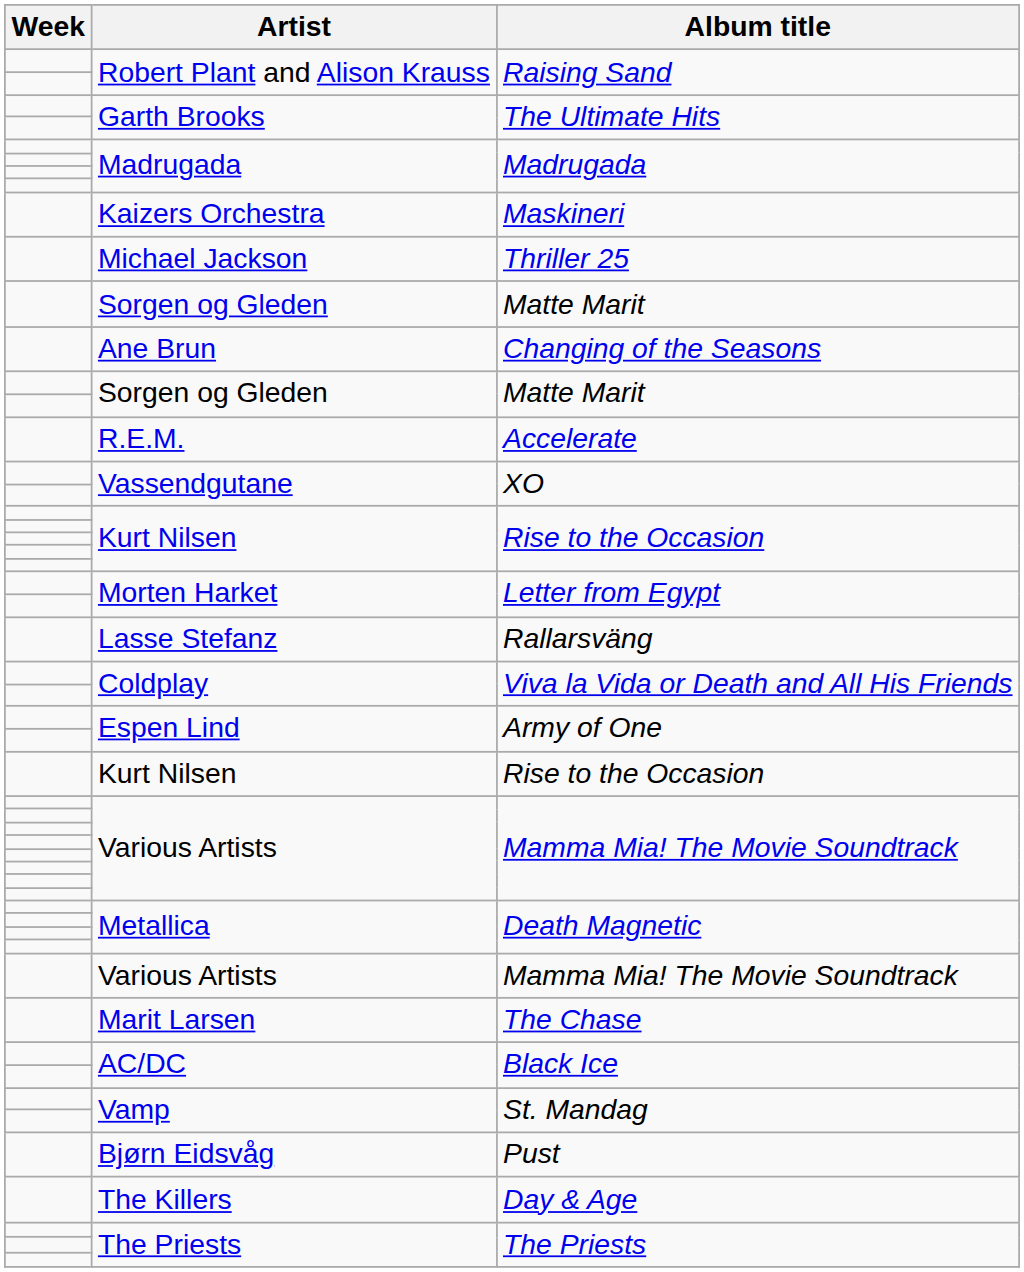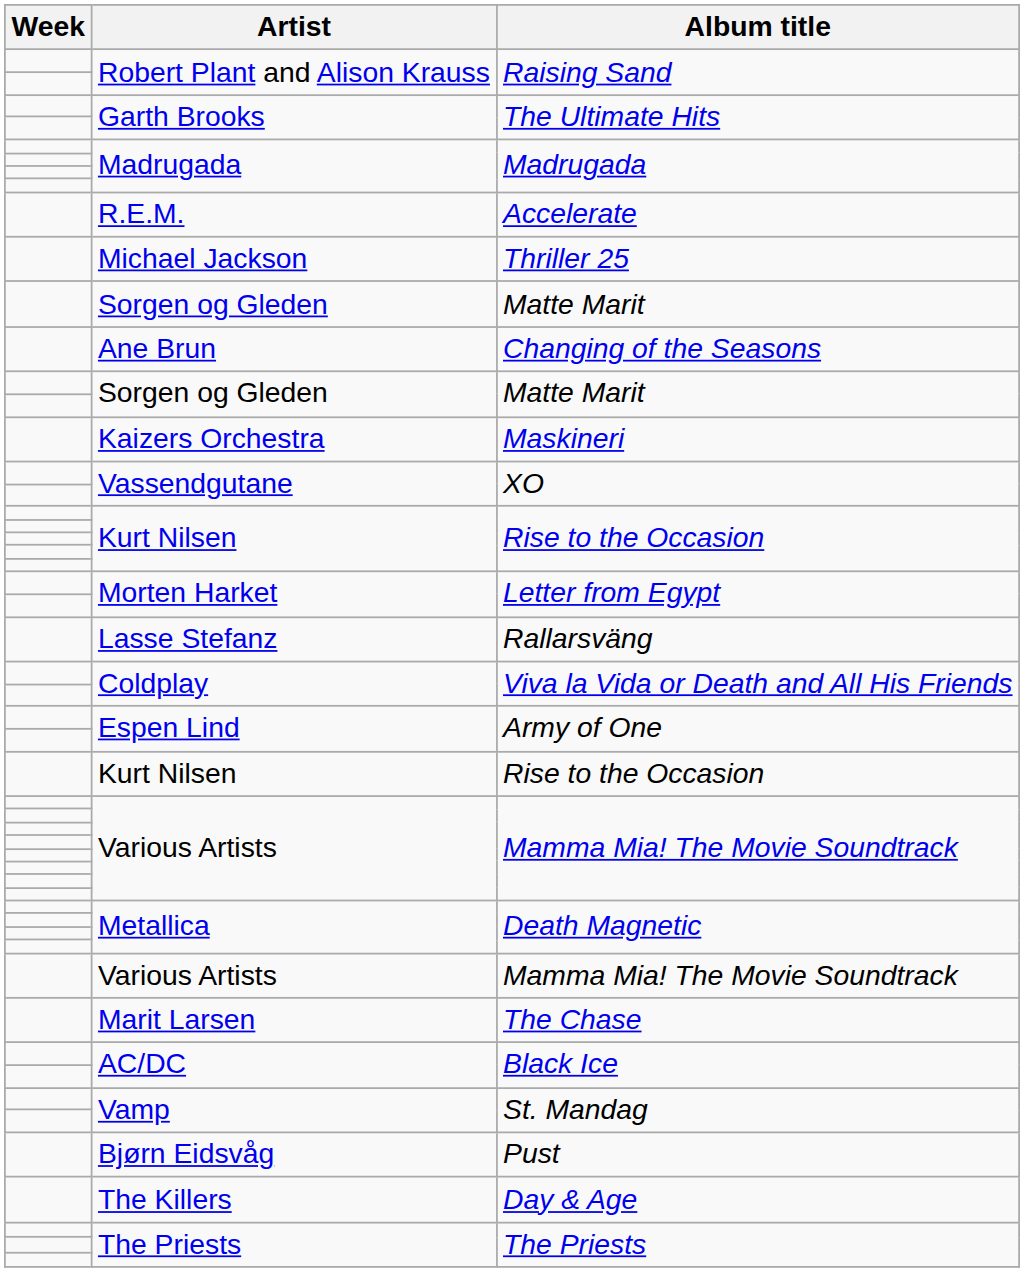rows swapped: Kaizers Orchestra <-> R.E.M.
